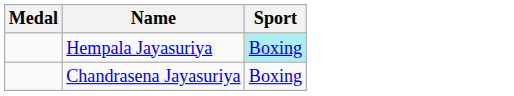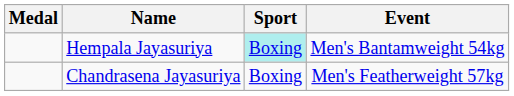+ column: Event | Men's Bantamweight 54kg | Men's Featherweight 57kg
